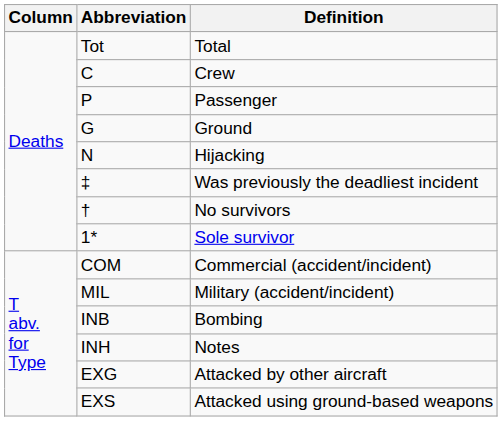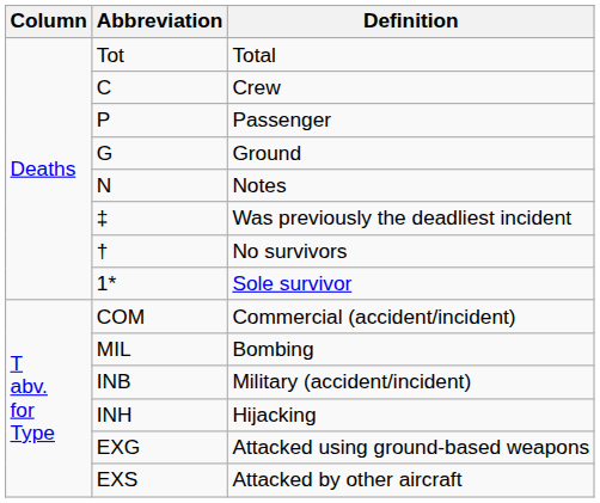N | Definition: Hijacking -> Notes
MIL | Definition: Military (accident/incident) -> Bombing
INB | Definition: Bombing -> Military (accident/incident)
INH | Definition: Notes -> Hijacking
EXG | Definition: Attacked by other aircraft -> Attacked using ground-based weapons
EXS | Definition: Attacked using ground-based weapons -> Attacked by other aircraft
